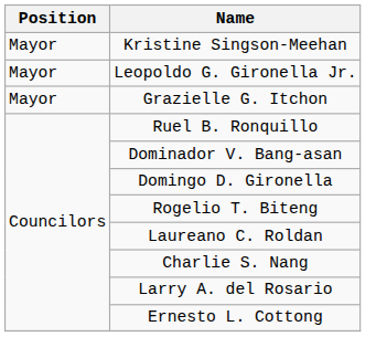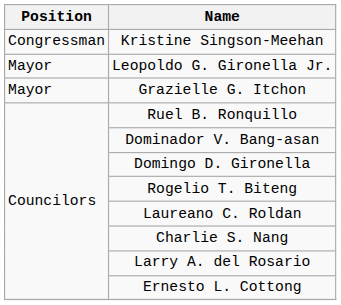Kristine Singson-Meehan | Position: Mayor -> Congressman
